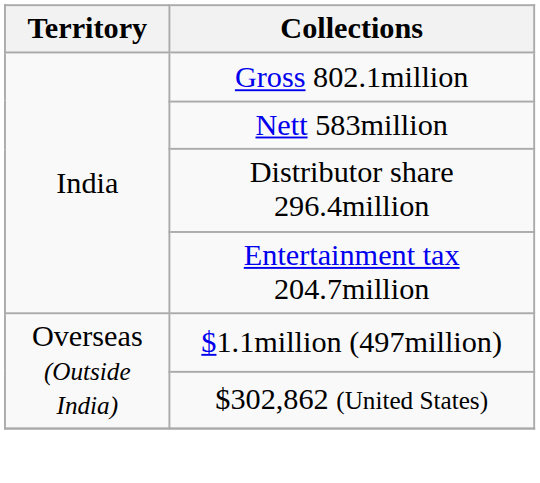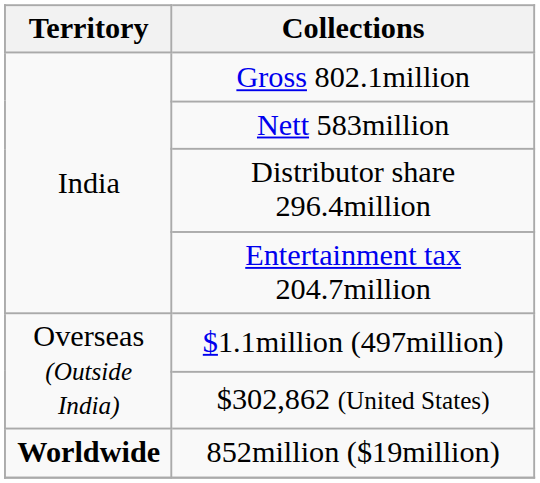+ row: Worldwide | 852million ($19million)
